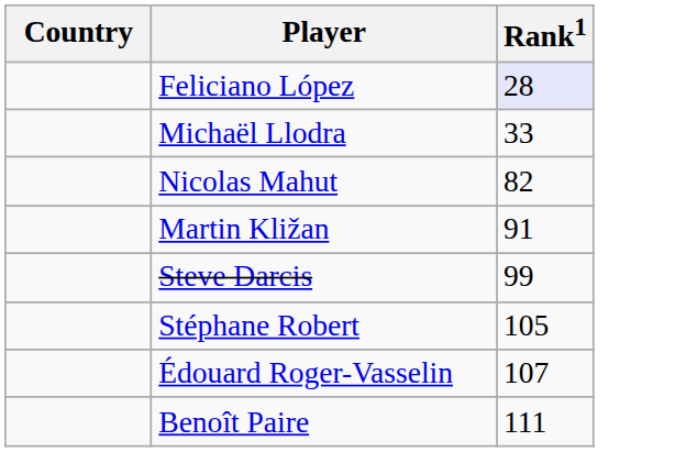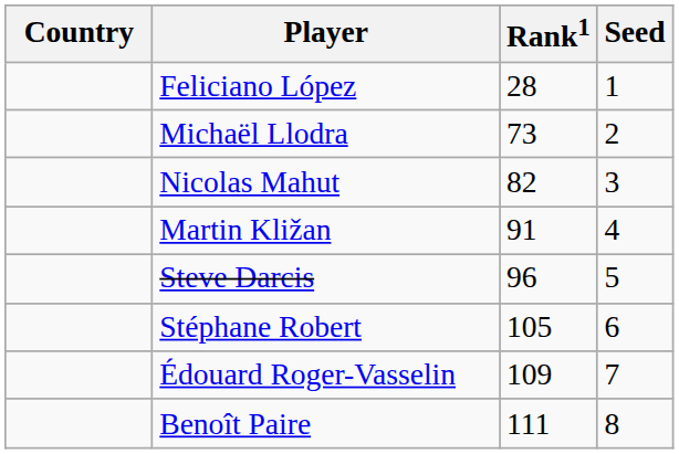+ column: Seed | 1 | 2 | 3 | 4 | 5 | 6 | 7 | 8
Feliciano López | Rank1: lavender background -> no background
Michaël Llodra | Rank1: 33 -> 73
Steve Darcis | Rank1: 99 -> 96
Édouard Roger-Vasselin | Rank1: 107 -> 109
